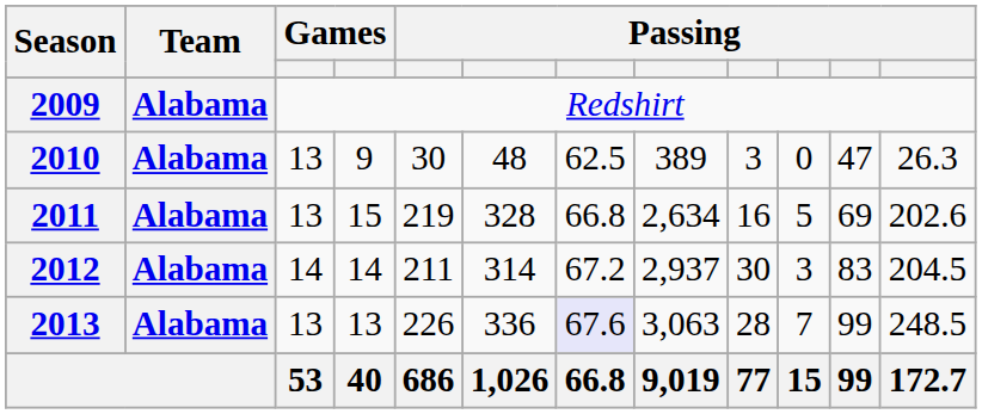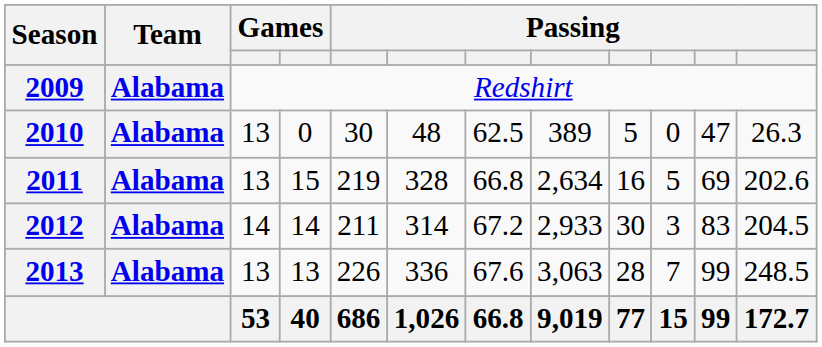2010 | column 4: 9 -> 0
2010 | column 9: 3 -> 5
2012 | column 8: 2,937 -> 2,933
2013 | column 7: lavender background -> no background
